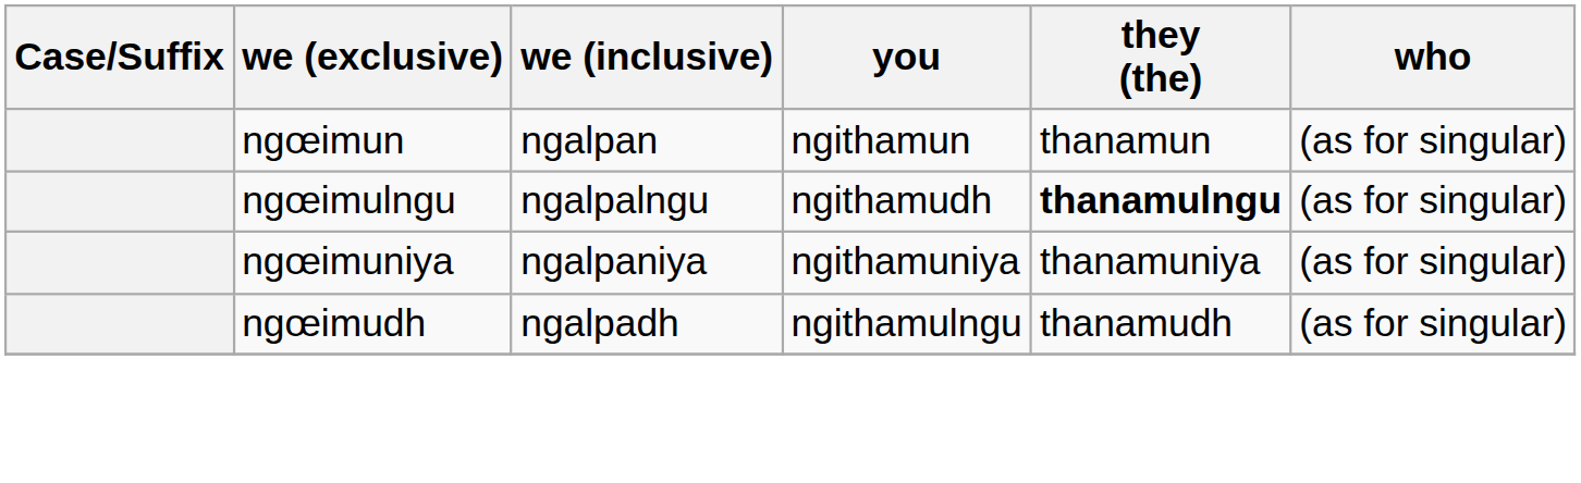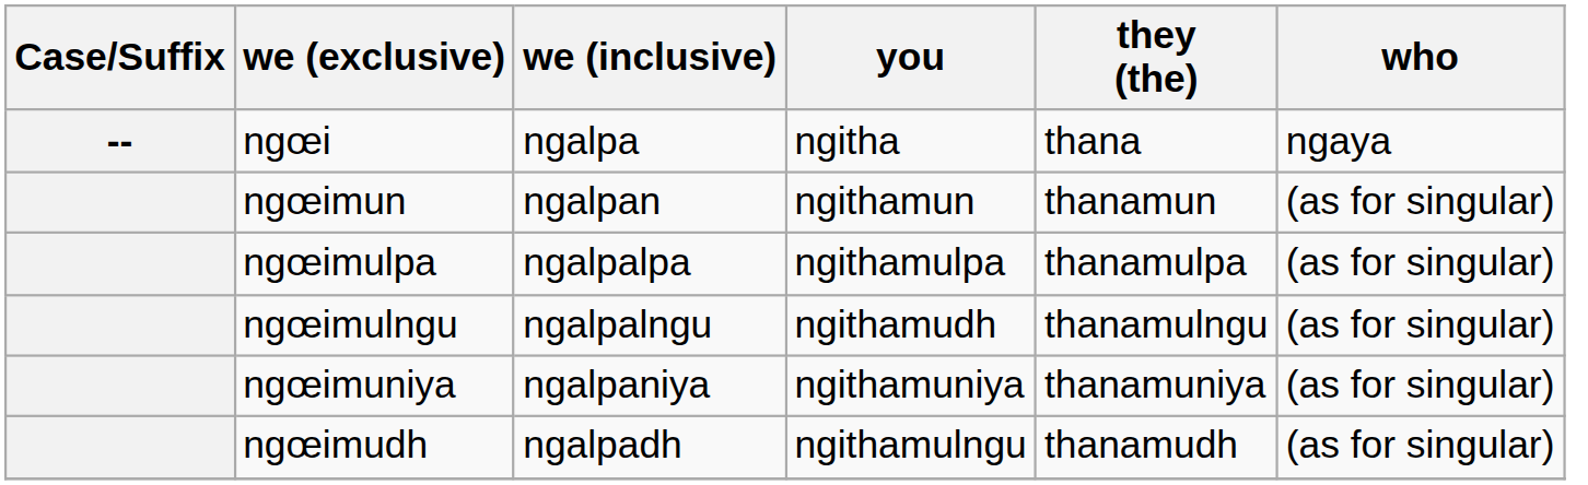+ row: -- | ngœi | ngalpa | ngitha | thana | ngaya
+ row: ngœimulpa | ngalpalpa | ngithamulpa | thanamulpa | (as for singular)
ngœimulngu | they (the): bold -> normal
